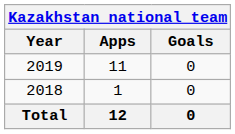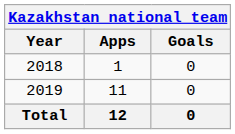rows swapped: 2018 <-> 2019
